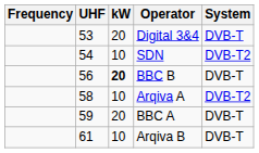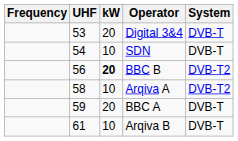SDN | System: DVB-T2 -> DVB-T
BBC B | System: DVB-T -> DVB-T2
